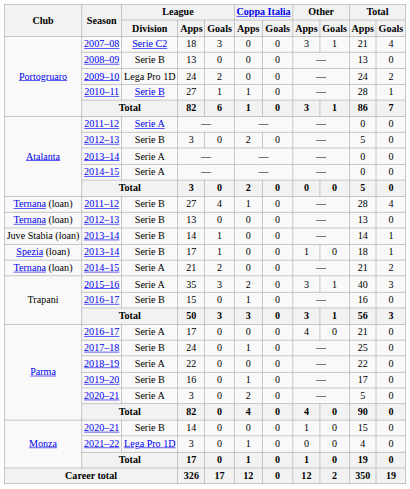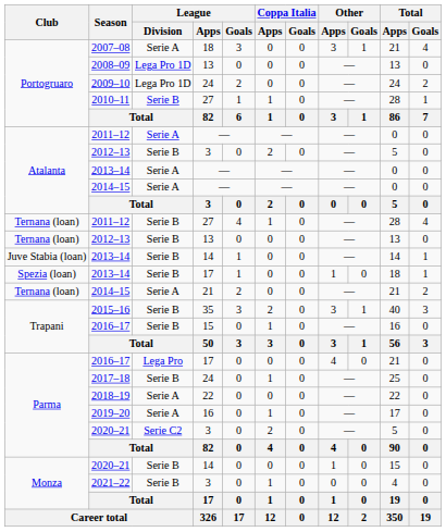2007–08 | League / Division: Serie C2 -> Serie A
2008–09 | League / Division: Serie B -> Lega Pro 1D
2015–16 | League / Division: Serie A -> Serie B
2016–17 / 17 | League / Division: Serie A -> Lega Pro
2019–20 | League / Division: Serie B -> Serie A
2020–21 / 3 | League / Division: Serie A -> Serie C2
2021–22 | League / Division: Lega Pro 1D -> Serie B
